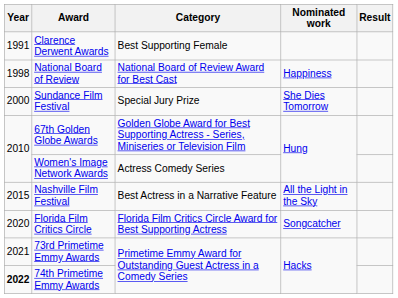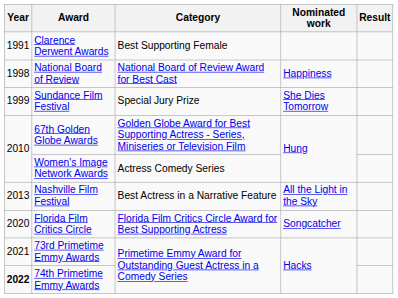Sundance Film Festival | Year: 2000 -> 1999
Nashville Film Festival | Year: 2015 -> 2013
